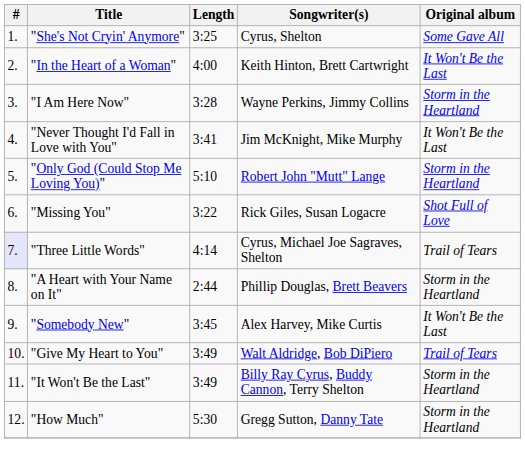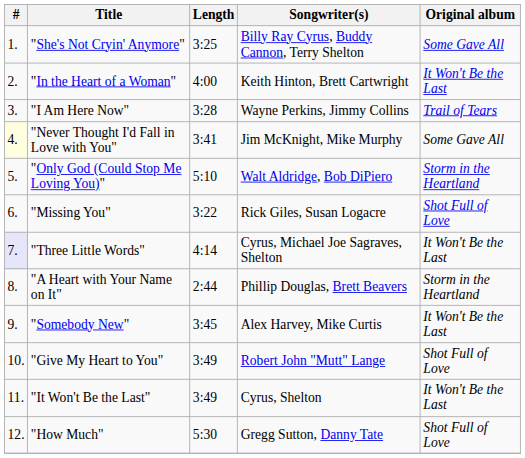"She's Not Cryin' Anymore" | Songwriter(s): Cyrus, Shelton -> Billy Ray Cyrus, Buddy Cannon, Terry Shelton
"I Am Here Now" | Original album: Storm in the Heartland -> Trail of Tears
"Never Thought I'd Fall in Love with You" | #: no background -> lightyellow background
"Never Thought I'd Fall in Love with You" | Original album: It Won't Be the Last -> Some Gave All
"Only God (Could Stop Me Loving You)" | Songwriter(s): Robert John "Mutt" Lange -> Walt Aldridge, Bob DiPiero
"Three Little Words" | Original album: Trail of Tears -> It Won't Be the Last
"Give My Heart to You" | Songwriter(s): Walt Aldridge, Bob DiPiero -> Robert John "Mutt" Lange
"Give My Heart to You" | Original album: Trail of Tears -> Shot Full of Love
"It Won't Be the Last" | Songwriter(s): Billy Ray Cyrus, Buddy Cannon, Terry Shelton -> Cyrus, Shelton
"It Won't Be the Last" | Original album: Storm in the Heartland -> It Won't Be the Last
"How Much" | Original album: Storm in the Heartland -> Shot Full of Love
